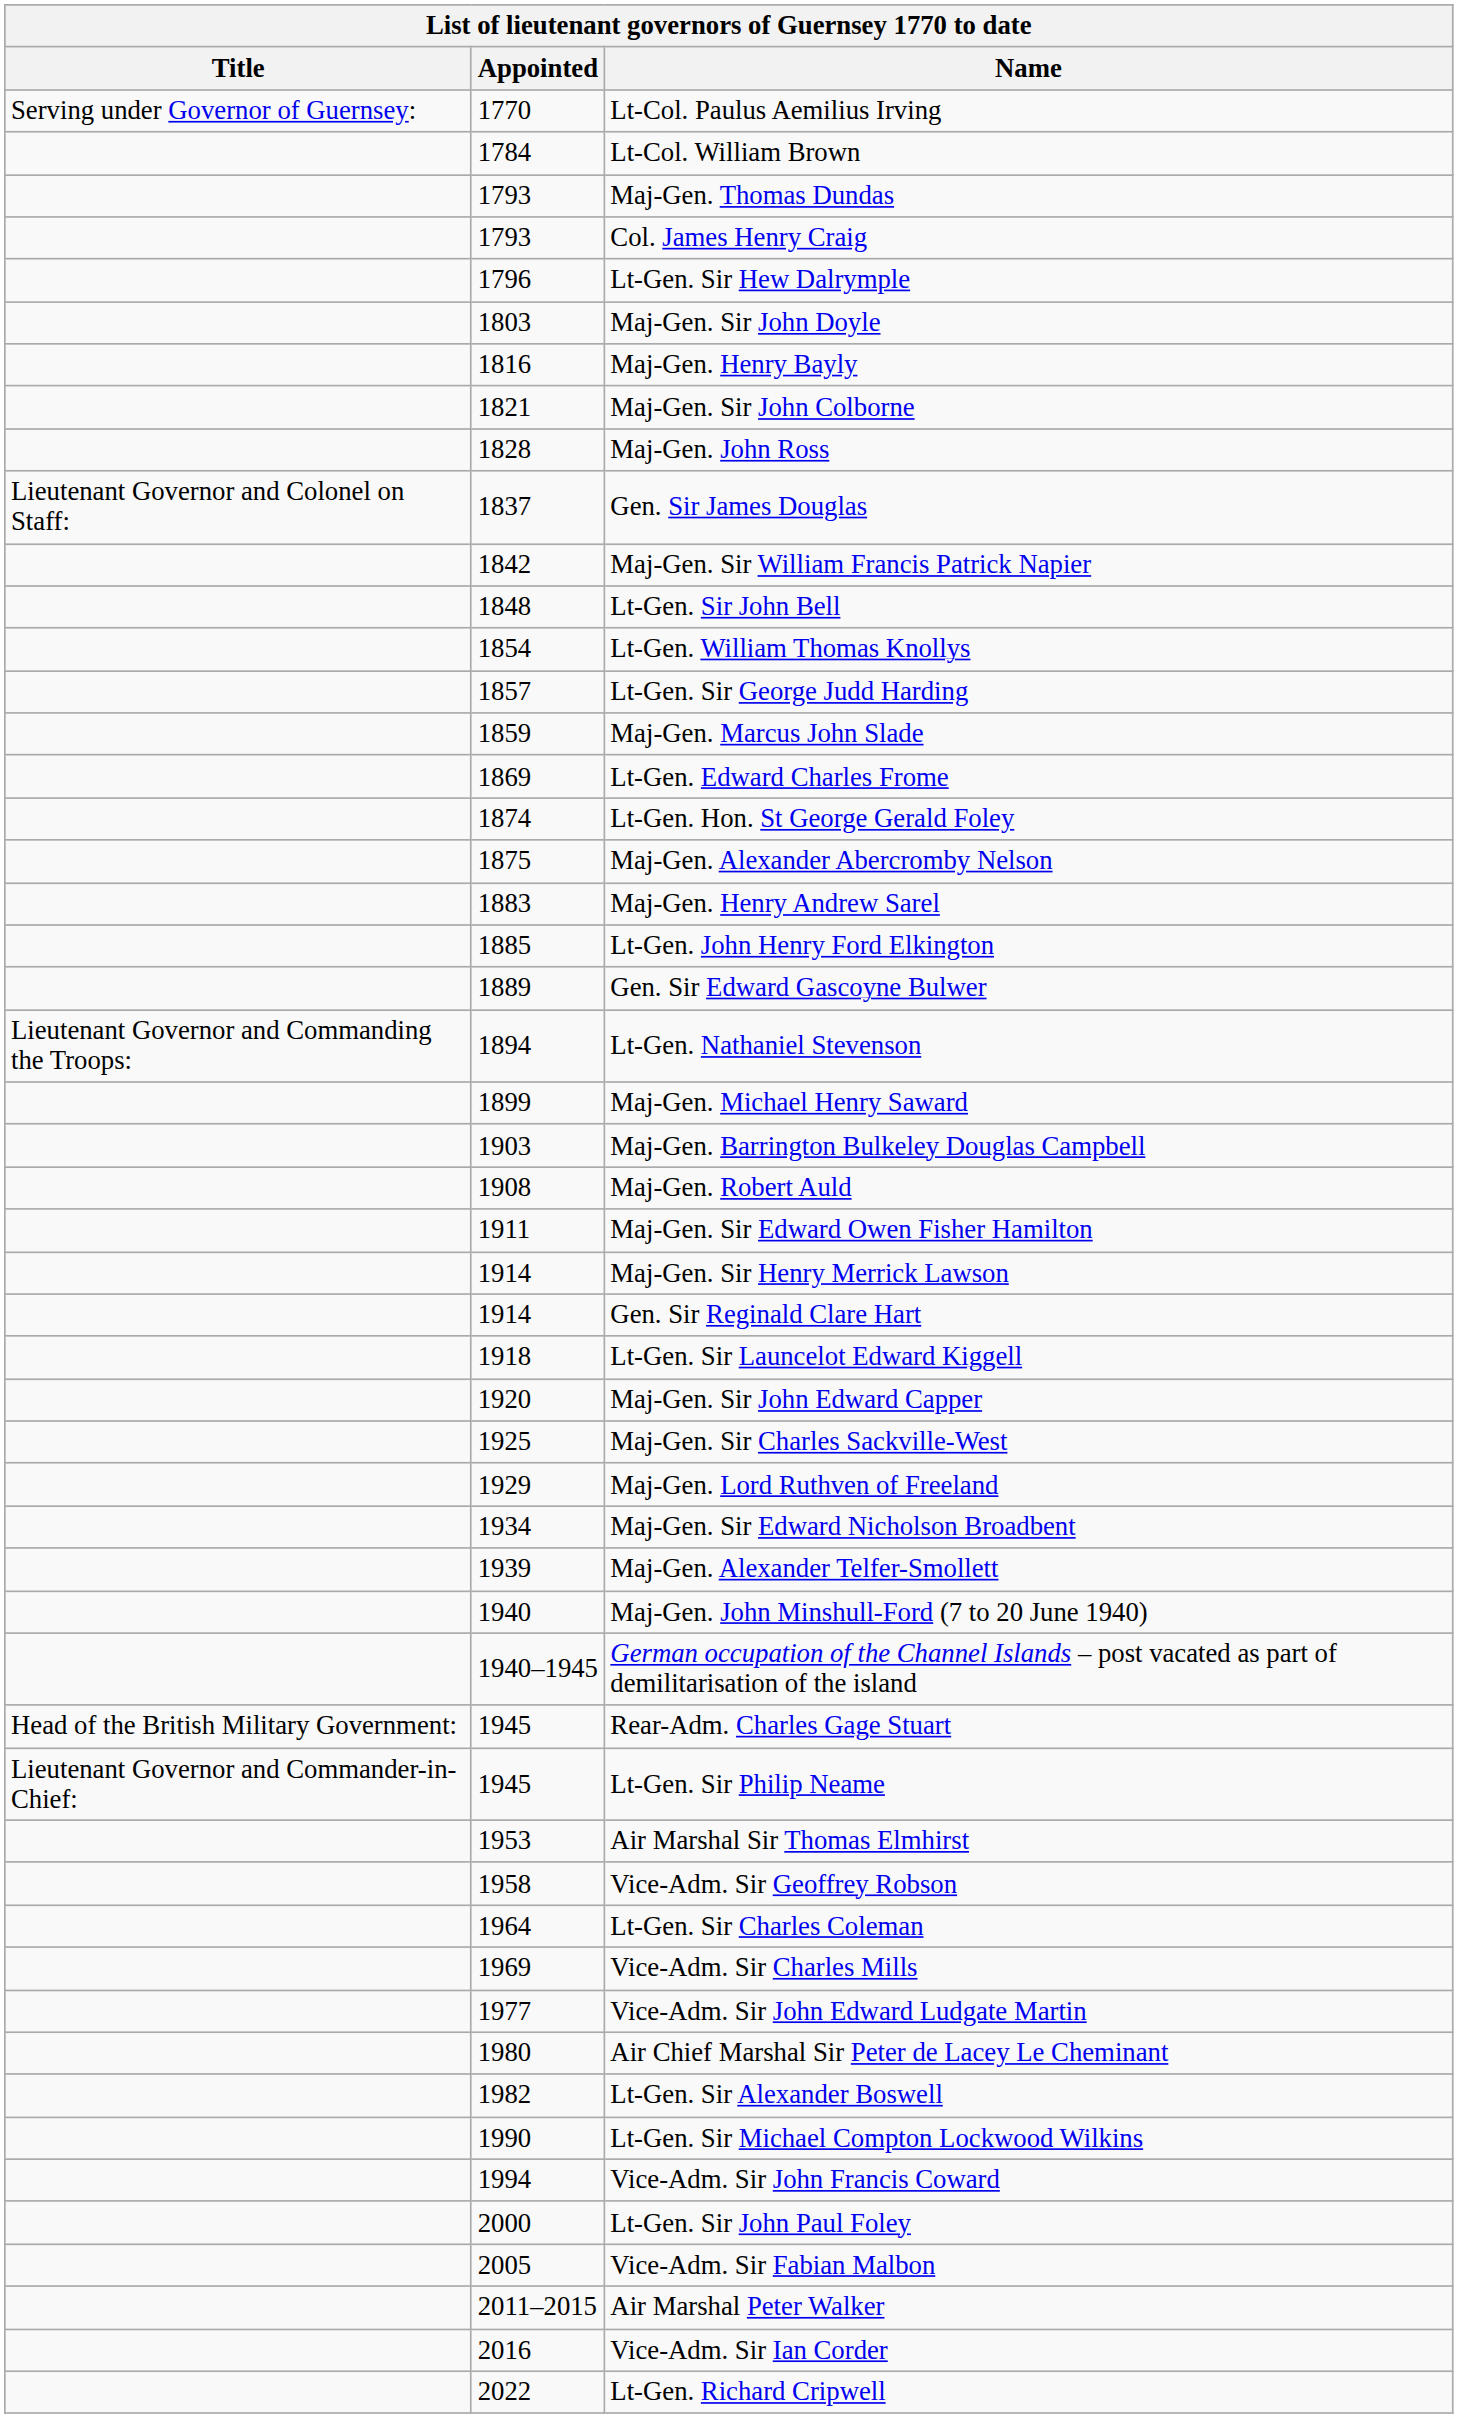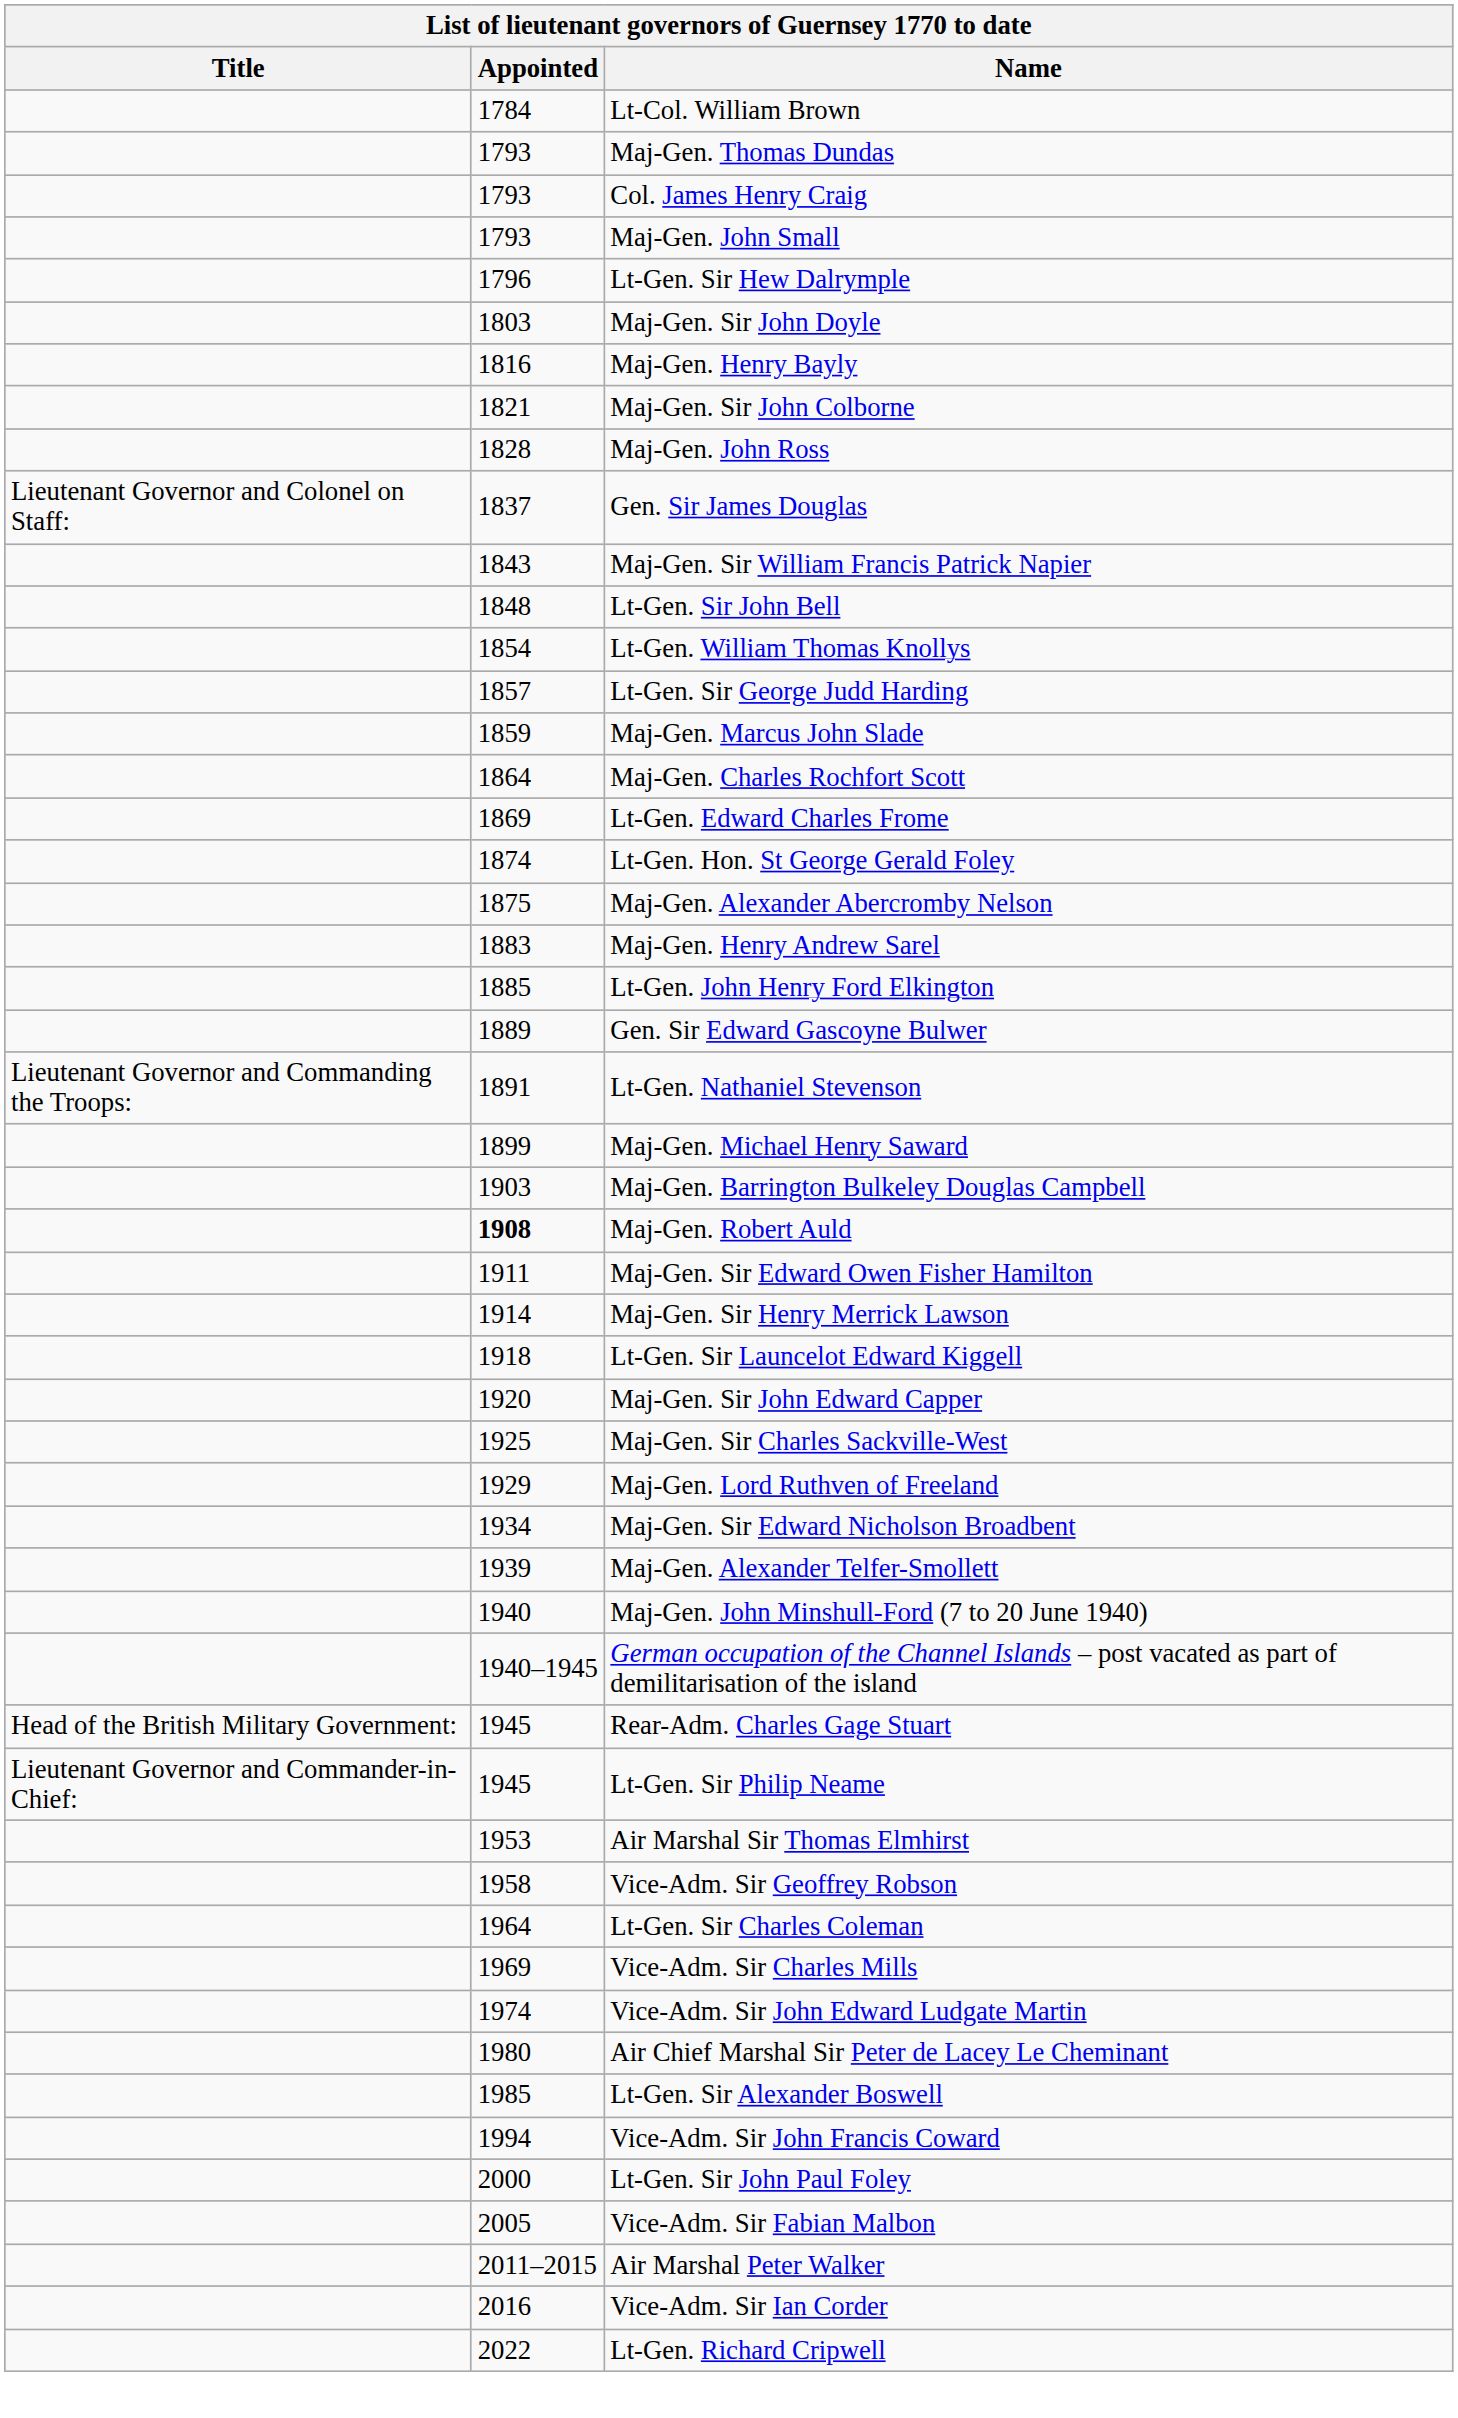- row: Serving under Governor of Guernsey: | 1770 | Lt-Col. Paulus Aemilius Irving
+ row: 1793 | Maj-Gen. John Small
Maj-Gen. Sir William Francis Patrick Napier | Appointed: 1842 -> 1843
+ row: 1864 | Maj-Gen. Charles Rochfort Scott
Lt-Gen. Nathaniel Stevenson | Appointed: 1894 -> 1891
Maj-Gen. Robert Auld | Appointed: normal -> bold
- row: 1914 | Gen. Sir Reginald Clare Hart
Vice-Adm. Sir John Edward Ludgate Martin | Appointed: 1977 -> 1974
Lt-Gen. Sir Alexander Boswell | Appointed: 1982 -> 1985
- row: 1990 | Lt-Gen. Sir Michael Compton Lockwood Wilkins
